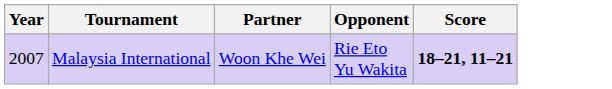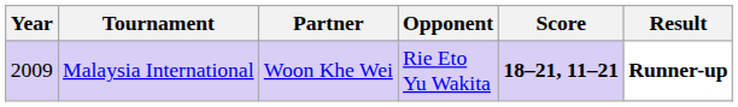+ column: Result | Runner-up
Malaysia International | Year: 2007 -> 2009
